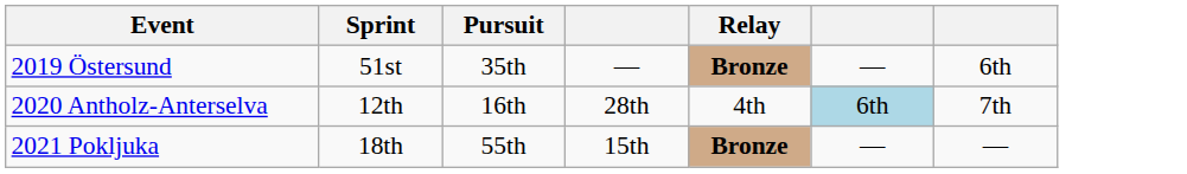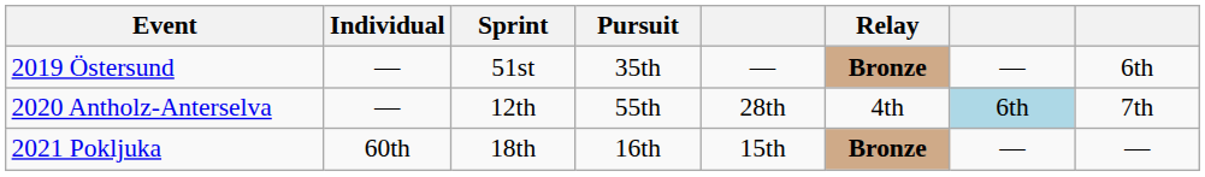+ column: Individual | — | — | 60th
2020 Antholz-Anterselva | Pursuit: 16th -> 55th
2021 Pokljuka | Pursuit: 55th -> 16th
